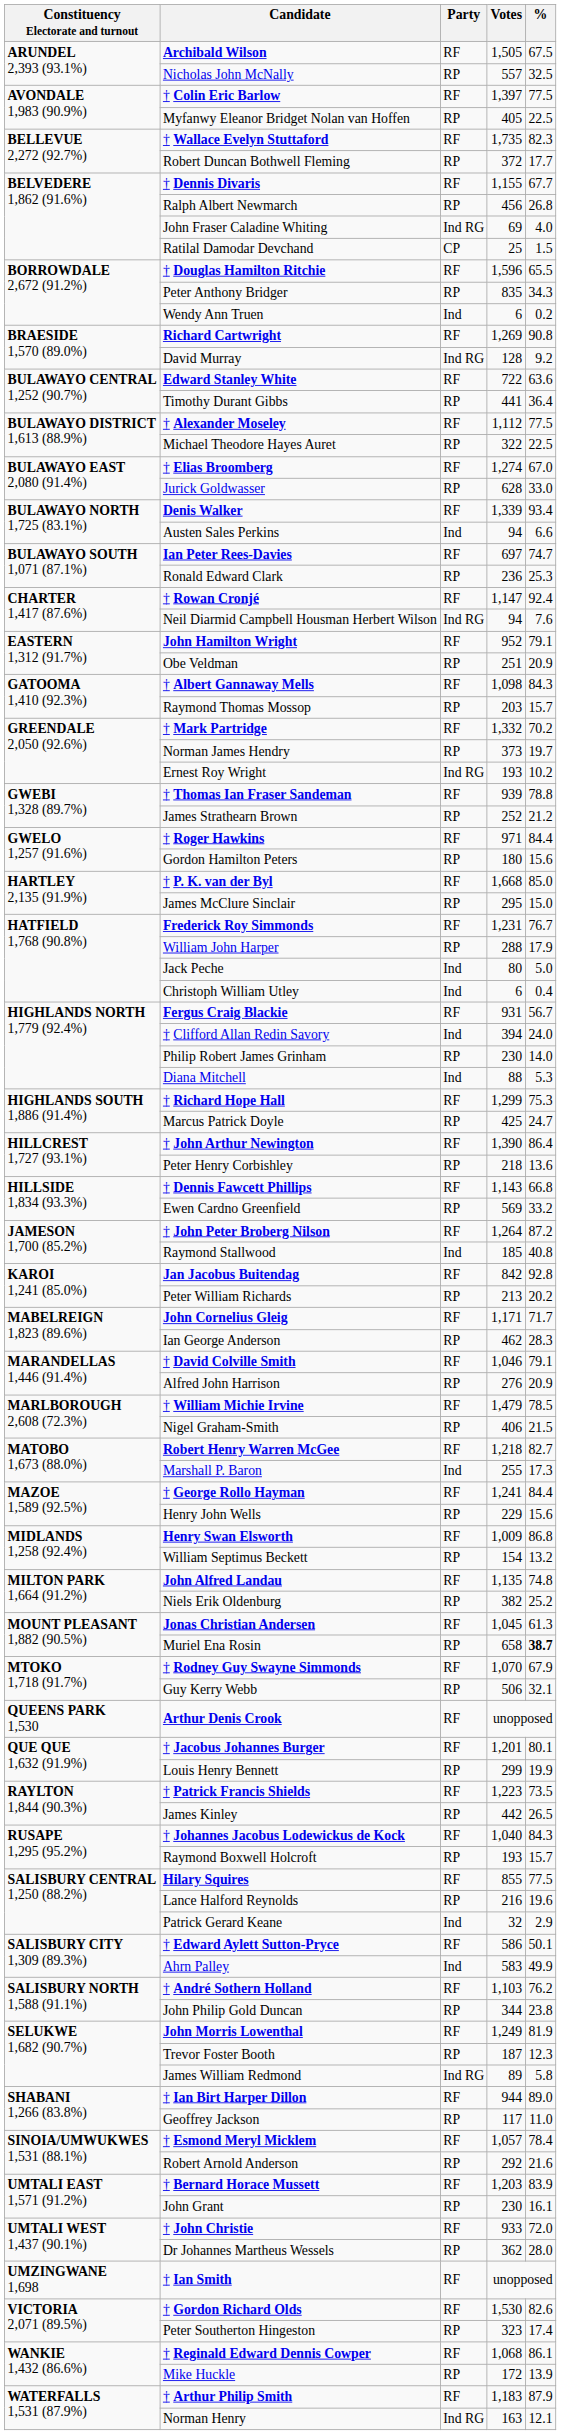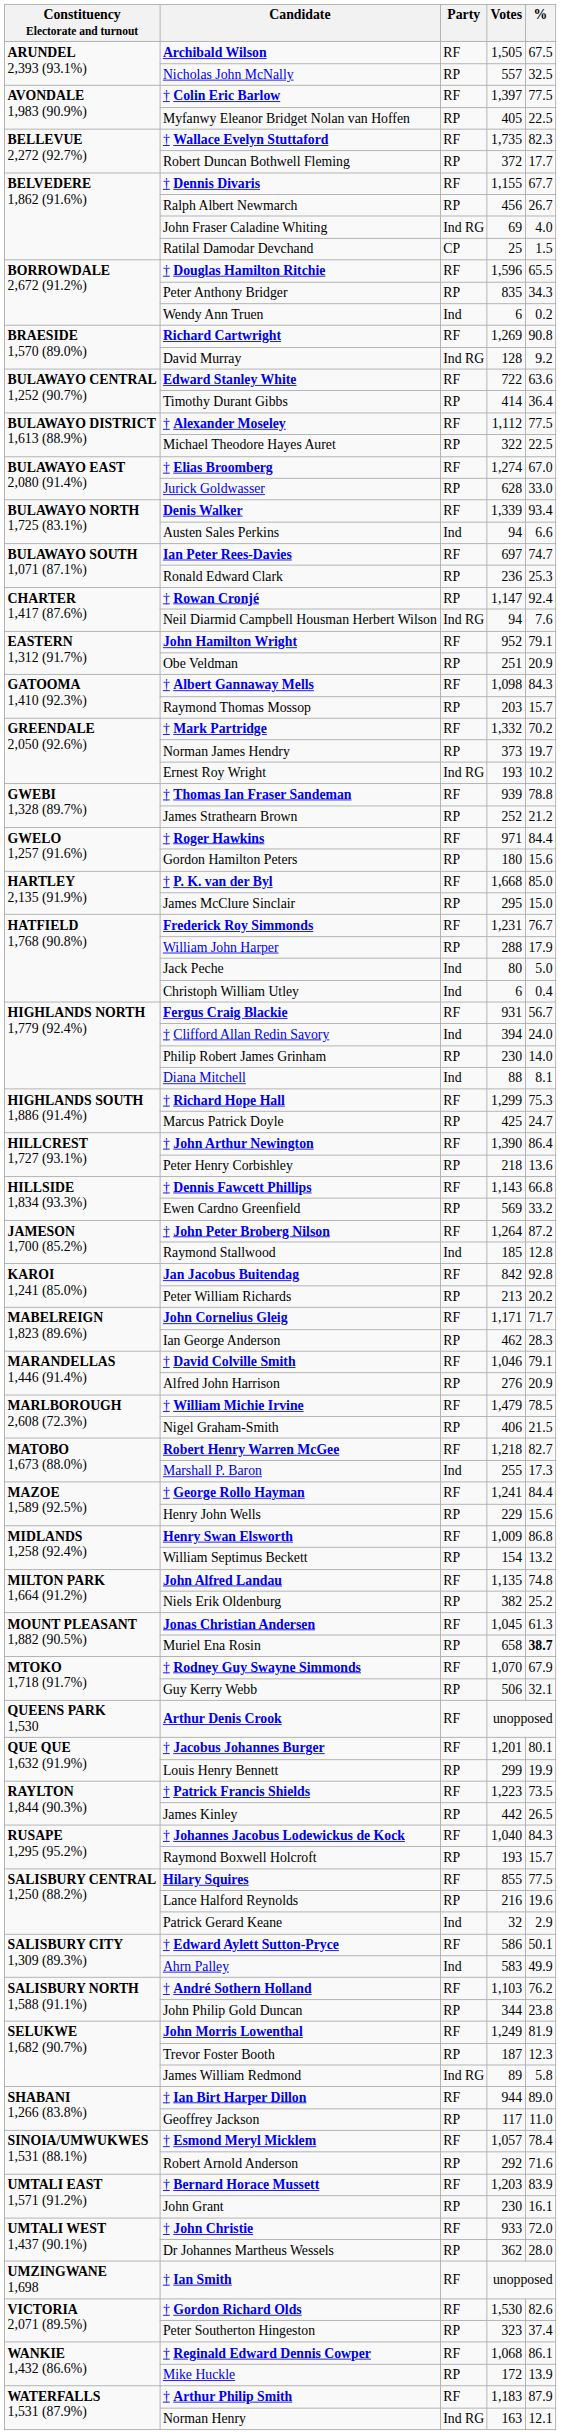Ralph Albert Newmarch | %: 26.8 -> 26.7
Timothy Durant Gibbs | Votes: 441 -> 414
† Rowan Cronjé | Party: RF -> RP
Diana Mitchell | %: 5.3 -> 8.1
Raymond Stallwood | %: 40.8 -> 12.8
Robert Arnold Anderson | %: 21.6 -> 71.6
Peter Southerton Hingeston | %: 17.4 -> 37.4
